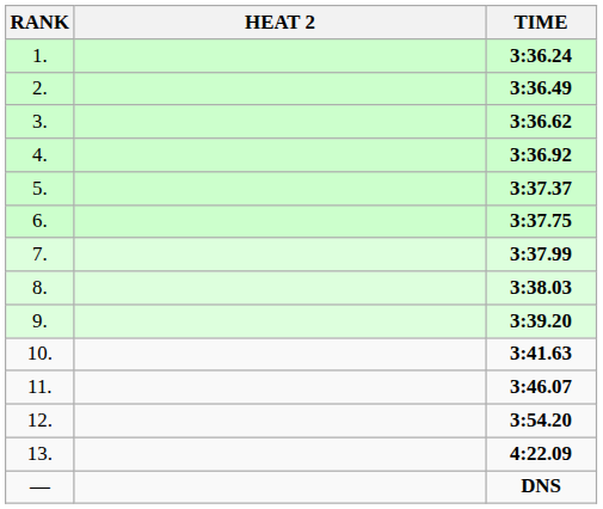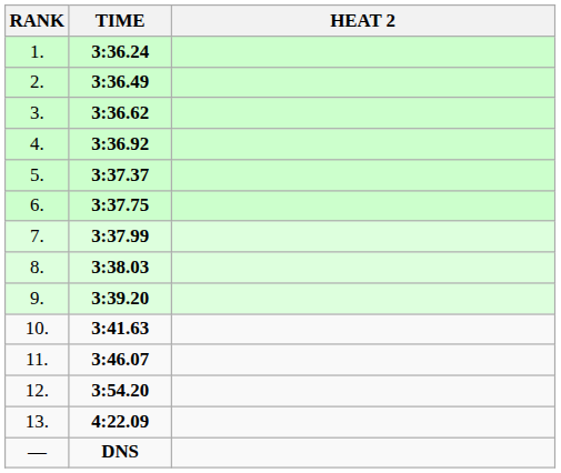columns swapped: HEAT 2 <-> TIME
